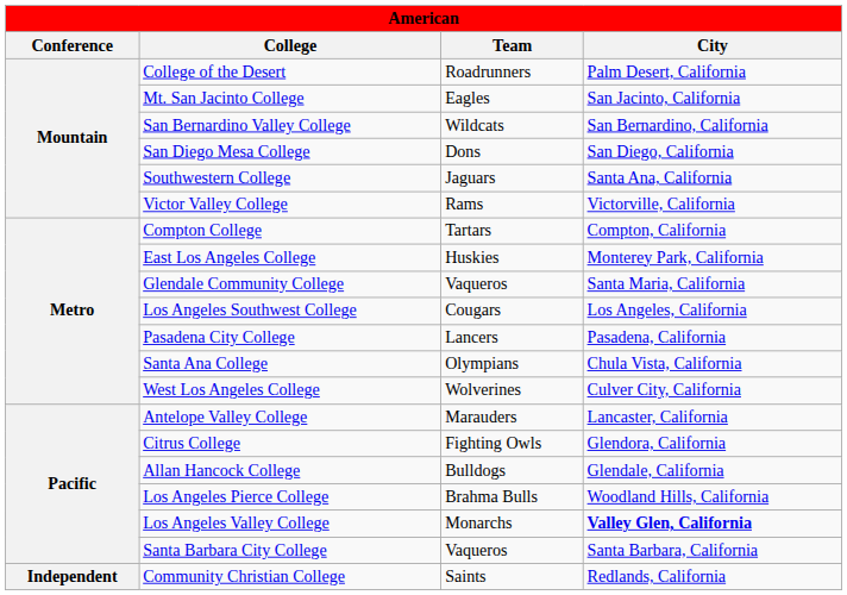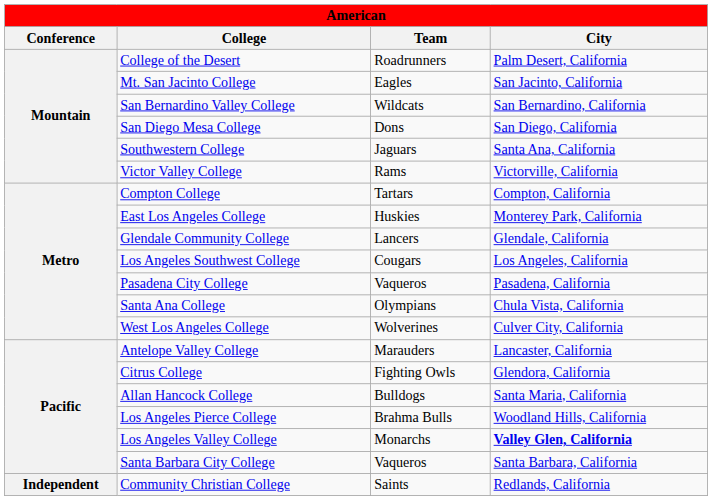Glendale Community College | Team: Vaqueros -> Lancers
Glendale Community College | City: Santa Maria, California -> Glendale, California
Pasadena City College | Team: Lancers -> Vaqueros
Allan Hancock College | City: Glendale, California -> Santa Maria, California
